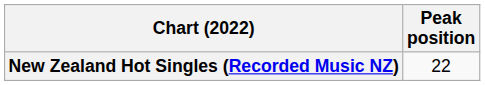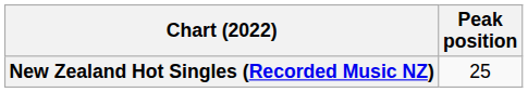New Zealand Hot Singles (Recorded Music NZ) | Peak position: 22 -> 25
